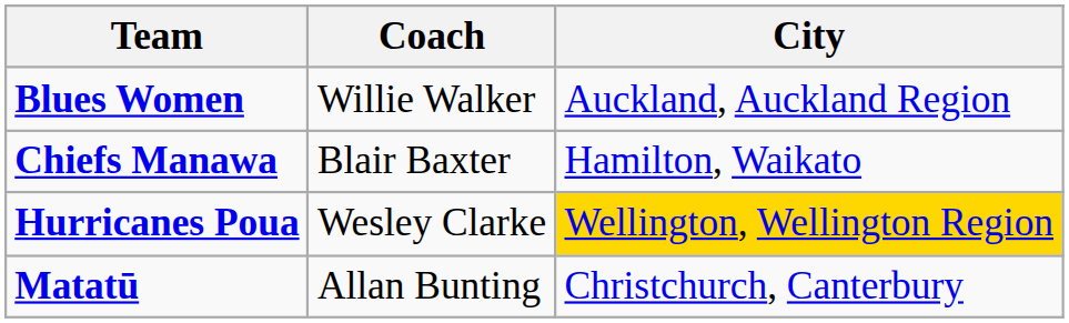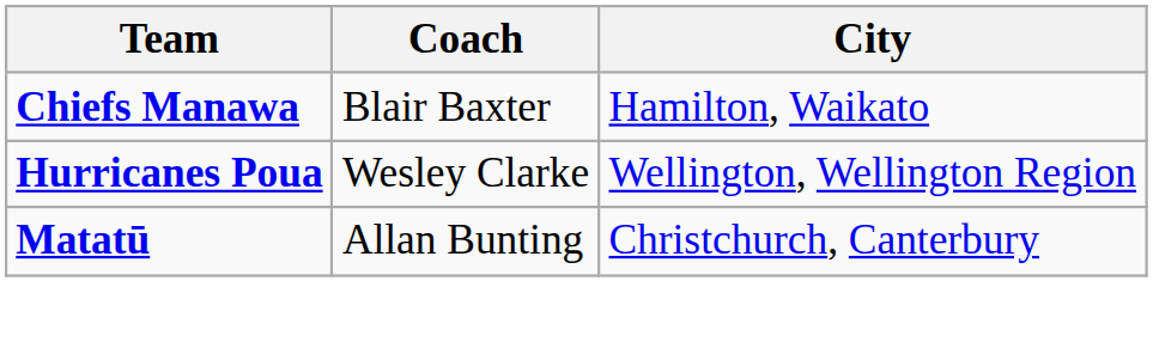- row: Blues Women | Willie Walker | Auckland, Auckland Region
Hurricanes Poua | City: gold background -> no background
